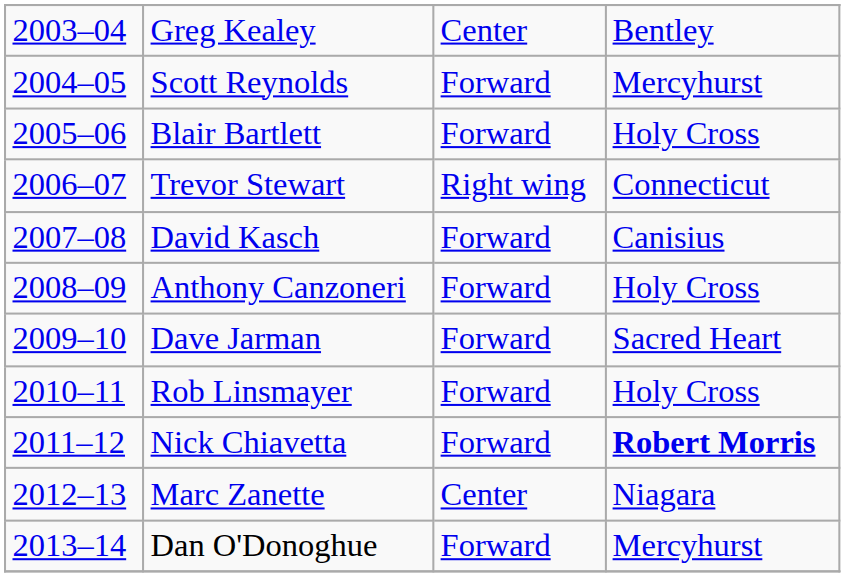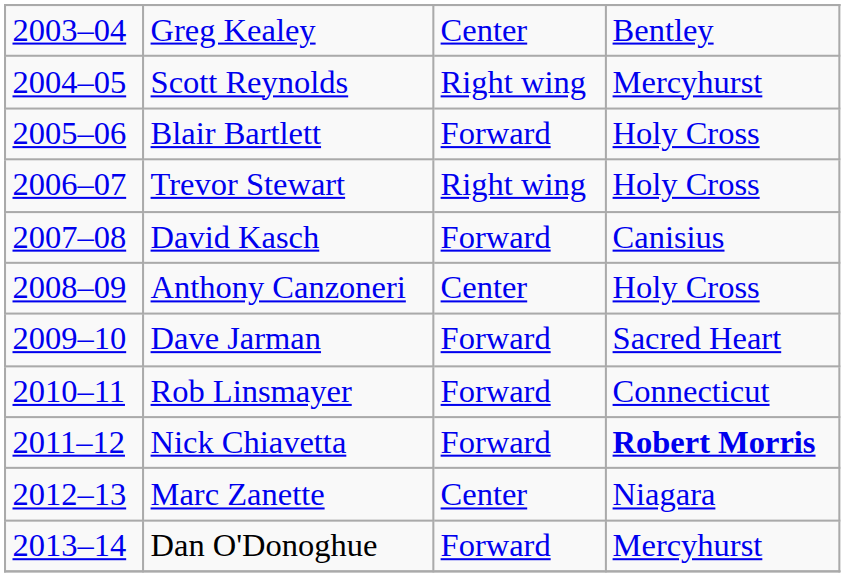Scott Reynolds | column 3: Forward -> Right wing
Trevor Stewart | column 4: Connecticut -> Holy Cross
Anthony Canzoneri | column 3: Forward -> Center
Rob Linsmayer | column 4: Holy Cross -> Connecticut
